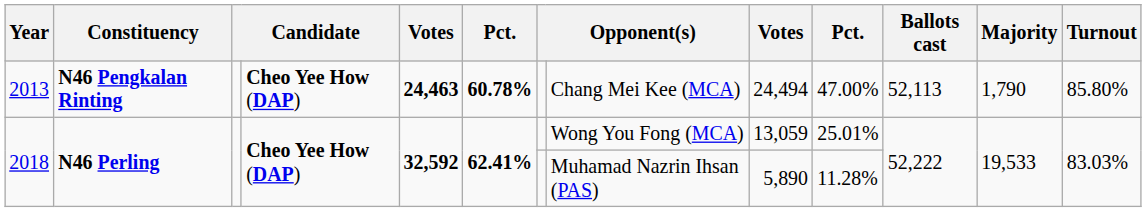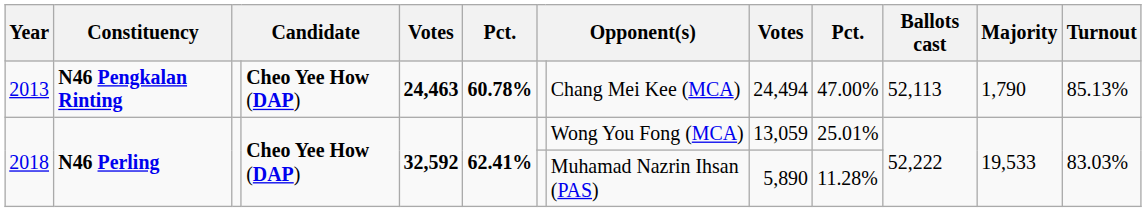2013 | Turnout: 85.80% -> 85.13%
